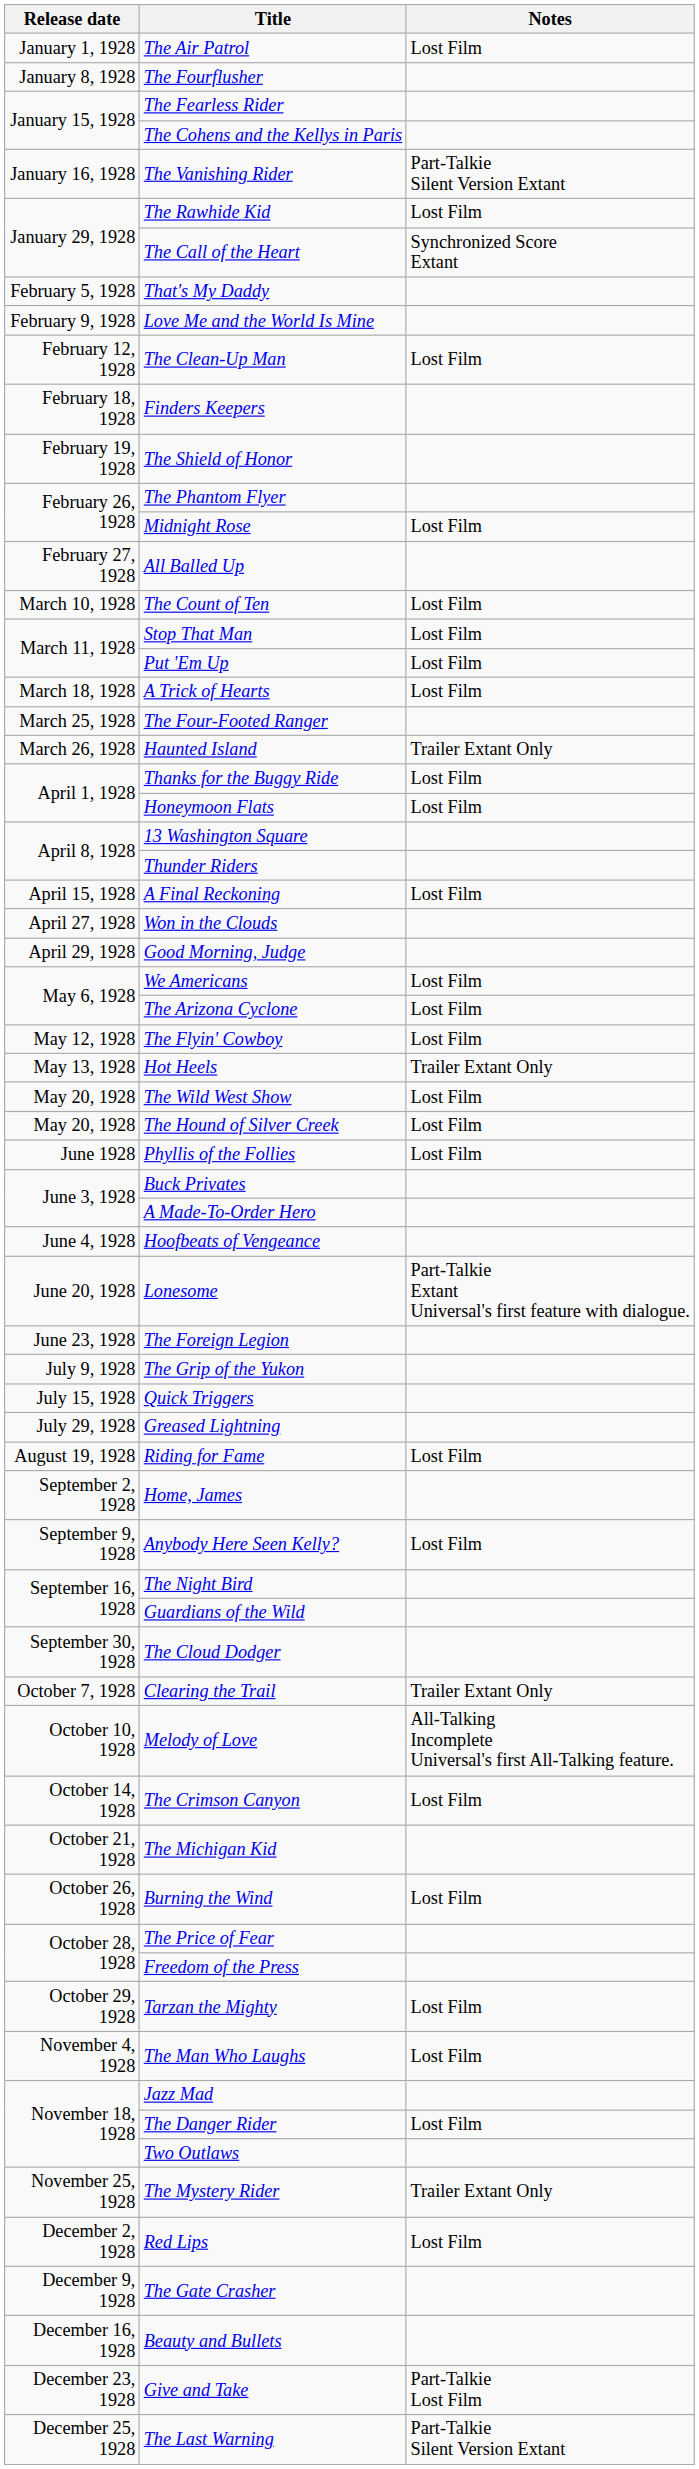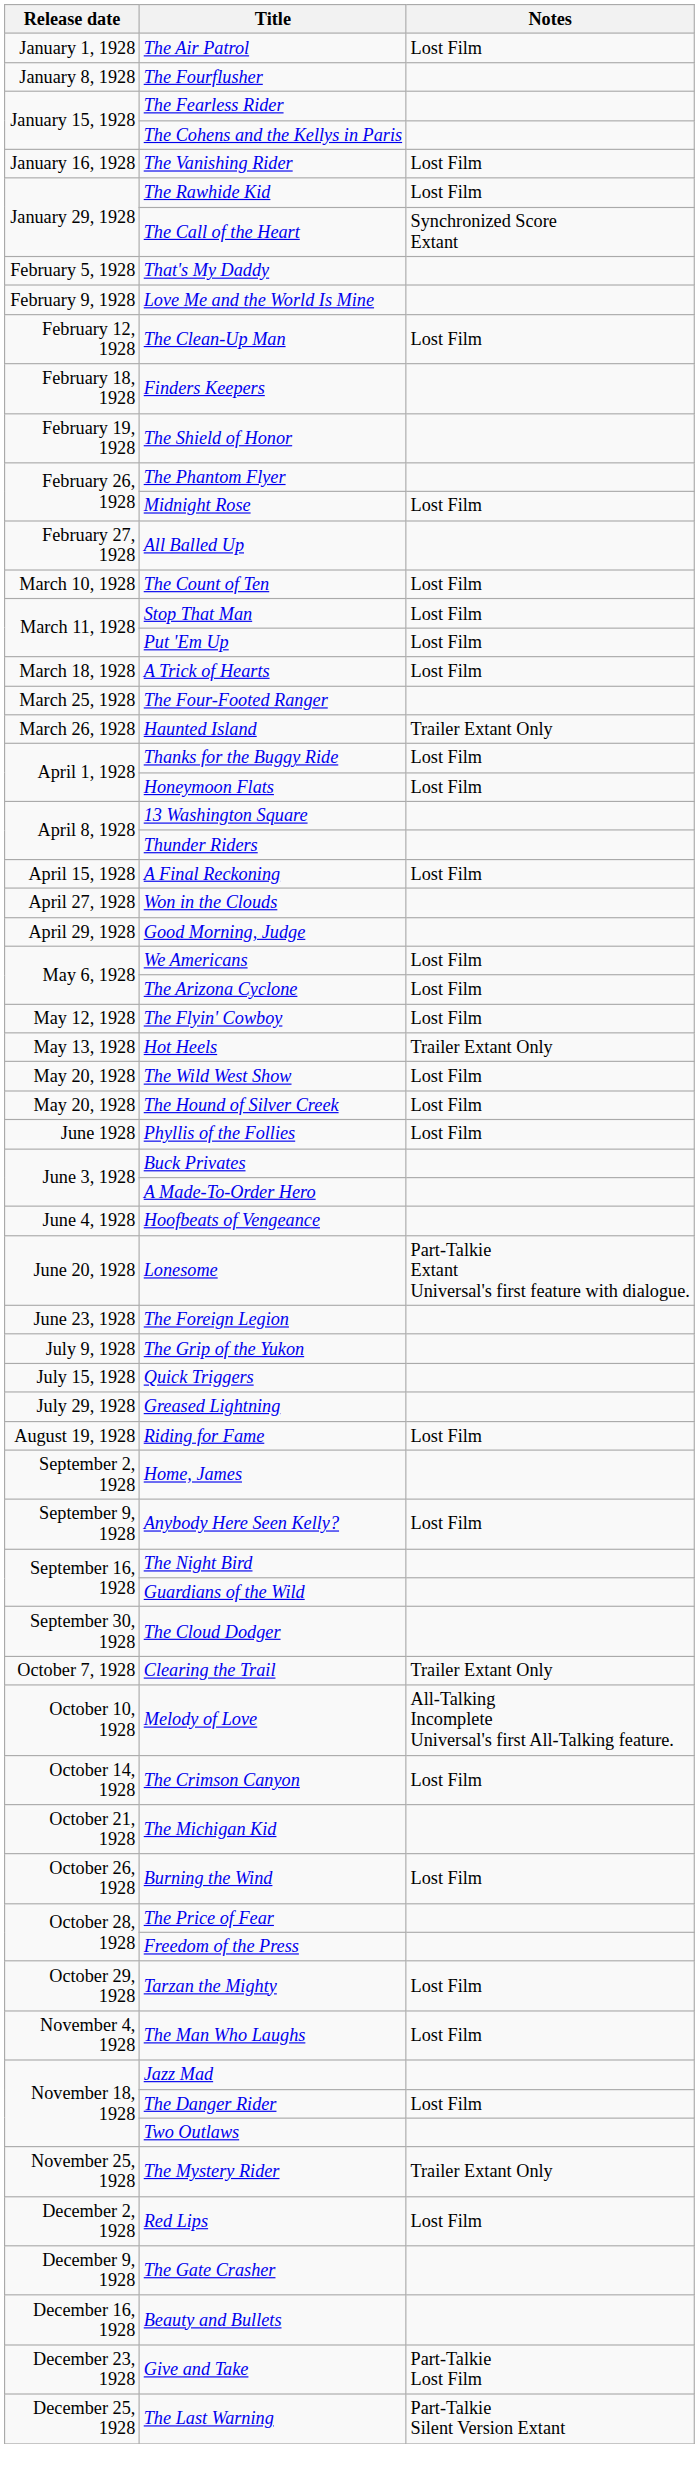The Vanishing Rider | Notes: Part-Talkie Silent Version Extant -> Lost Film
